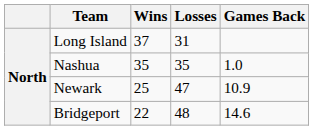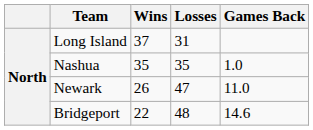Newark | Wins: 25 -> 26
Newark | Games Back: 10.9 -> 11.0
